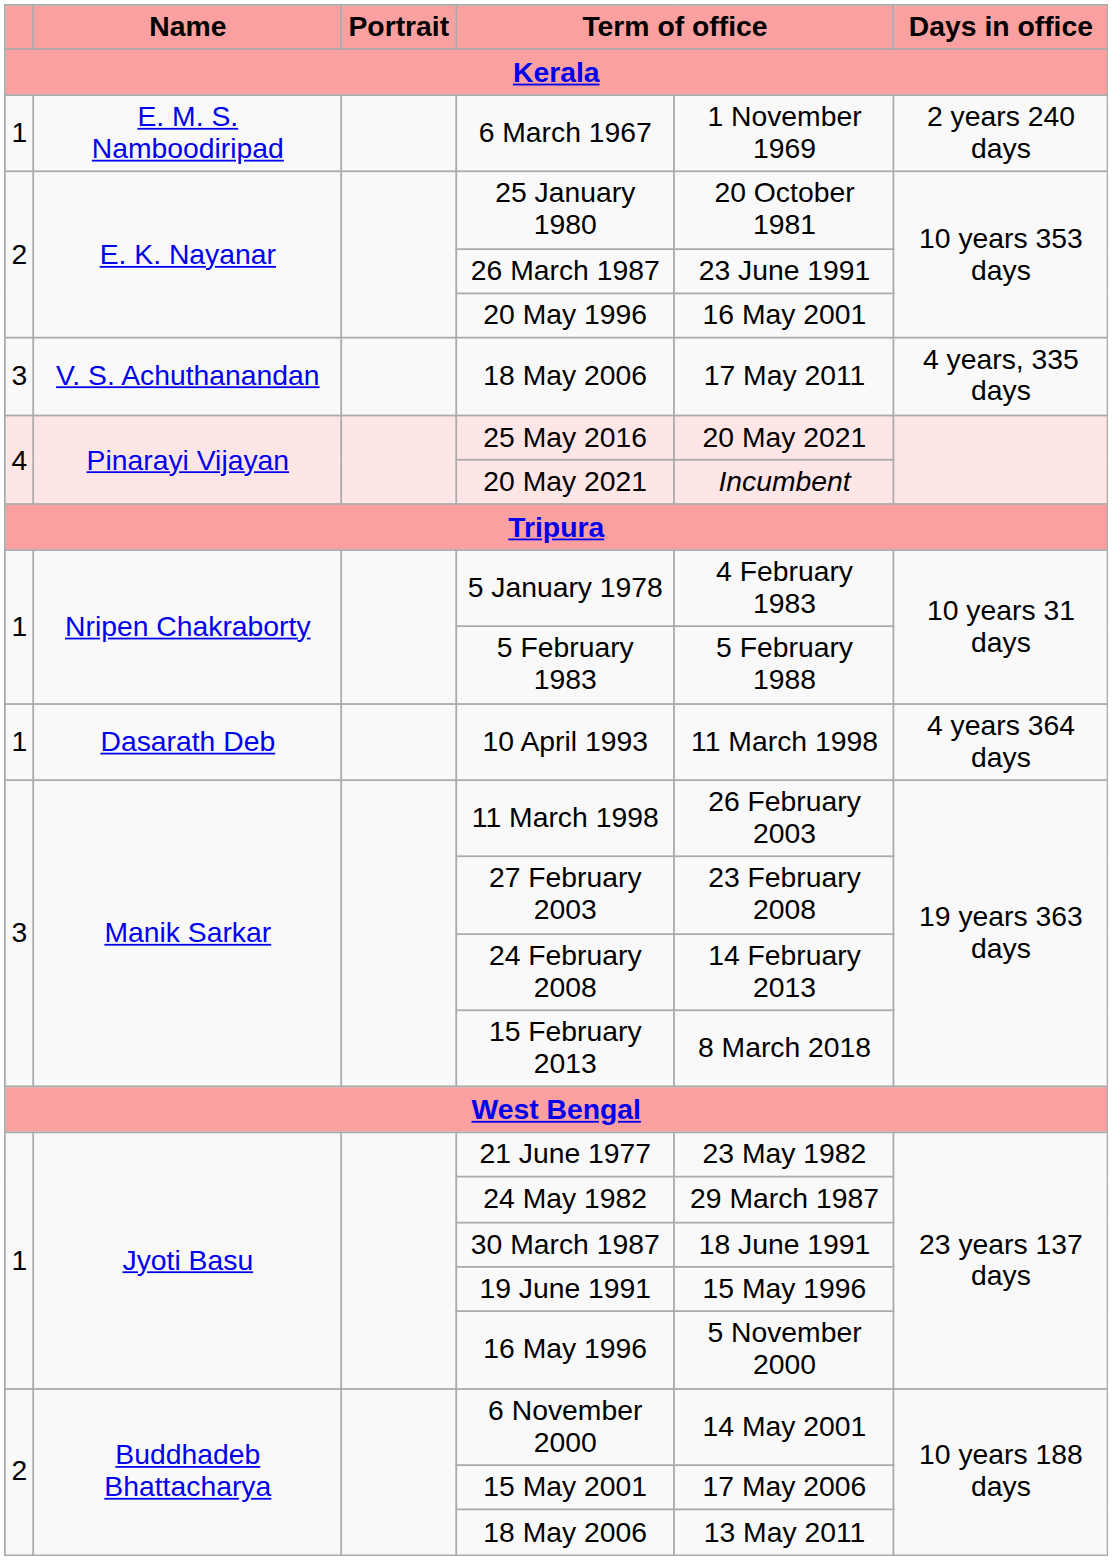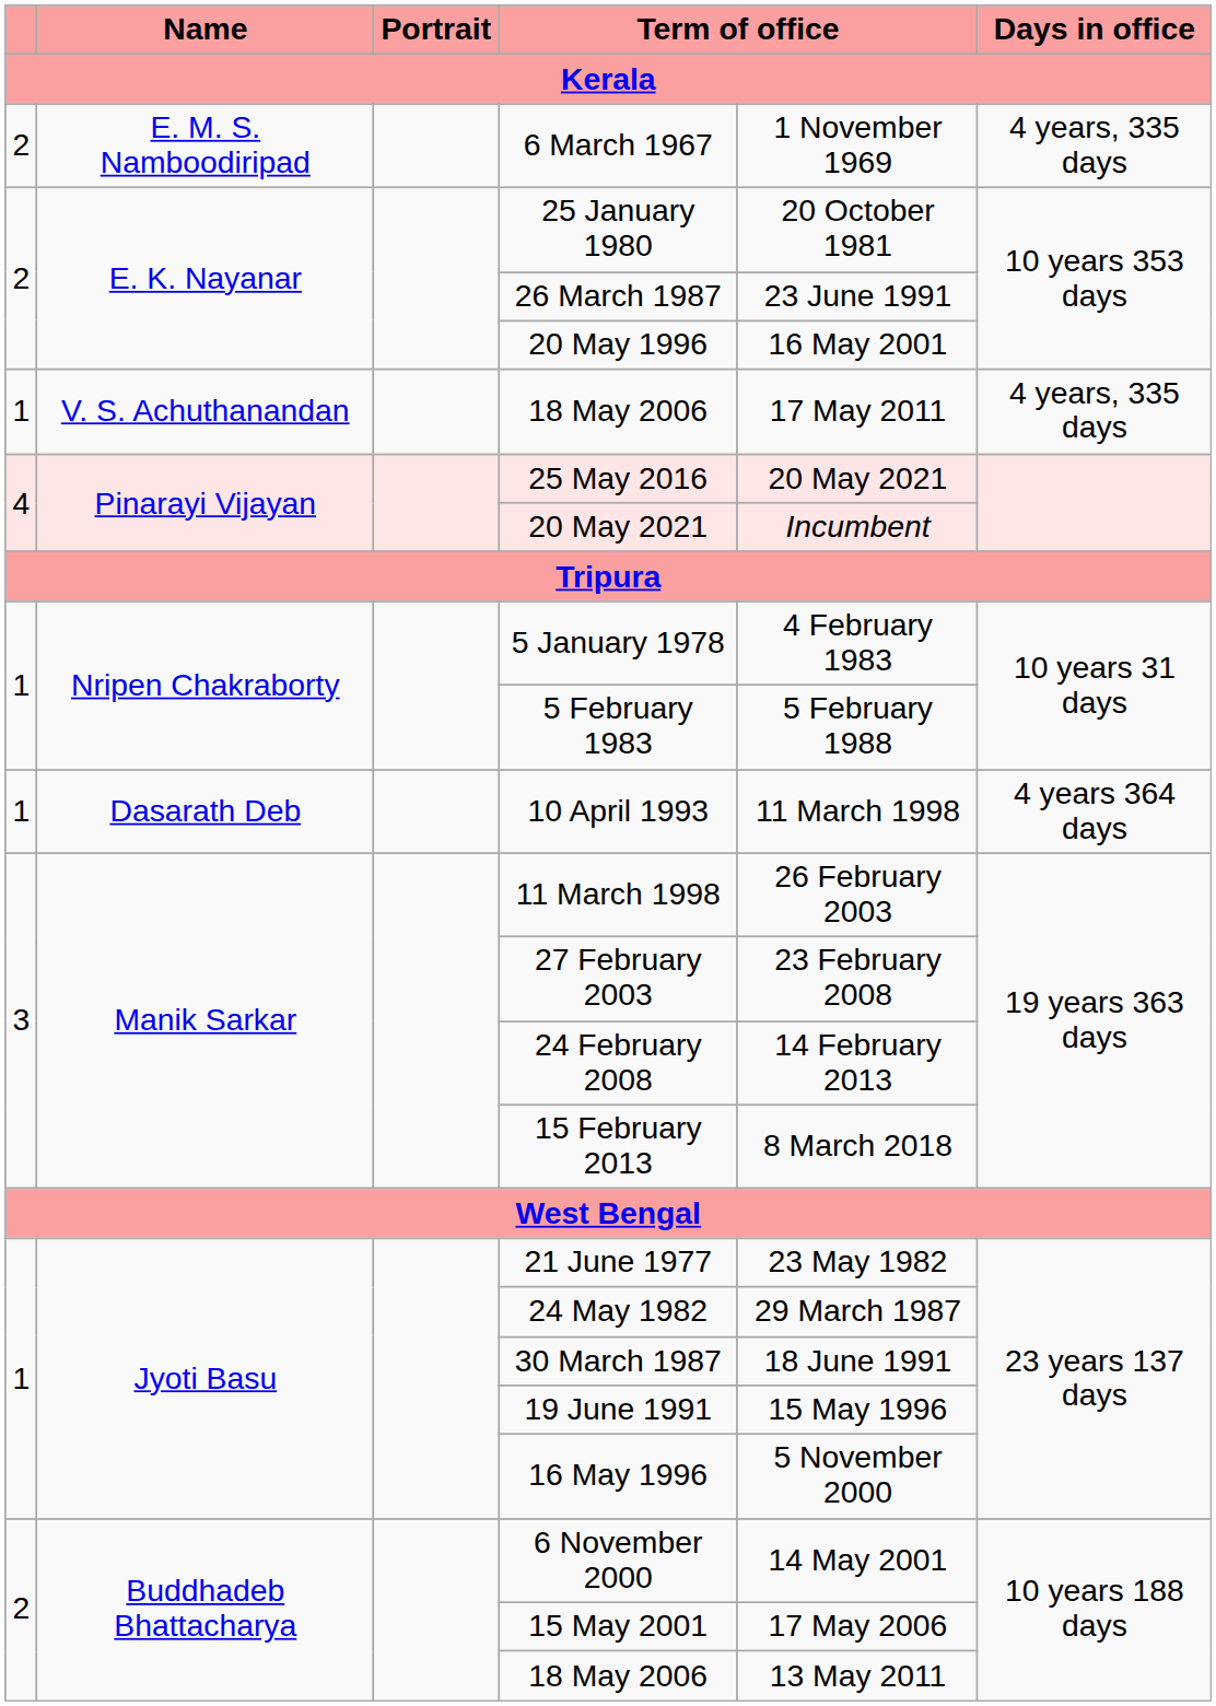6 March 1967 | column 1: 1 -> 2
6 March 1967 | Days in office: 2 years 240 days -> 4 years, 335 days
V. S. Achuthanandan / 18 May 2006 | column 1: 3 -> 1
